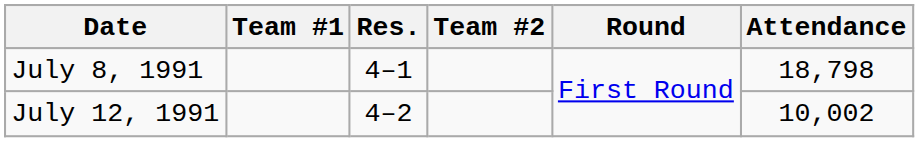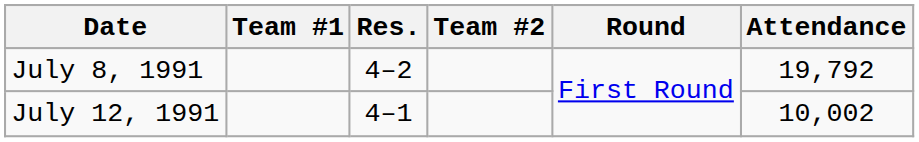July 8, 1991 | Res.: 4–1 -> 4–2
July 8, 1991 | Attendance: 18,798 -> 19,792
July 12, 1991 | Res.: 4–2 -> 4–1
